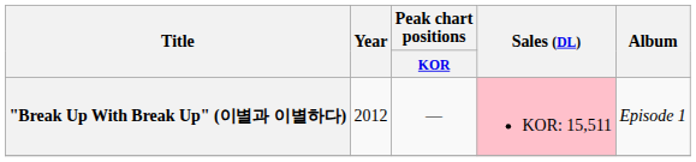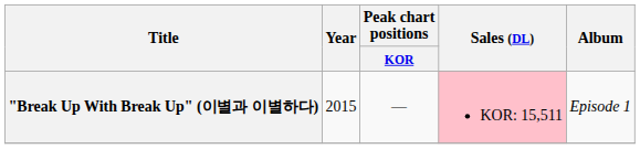"Break Up With Break Up" (이별과 이별하다) | Year: 2012 -> 2015
